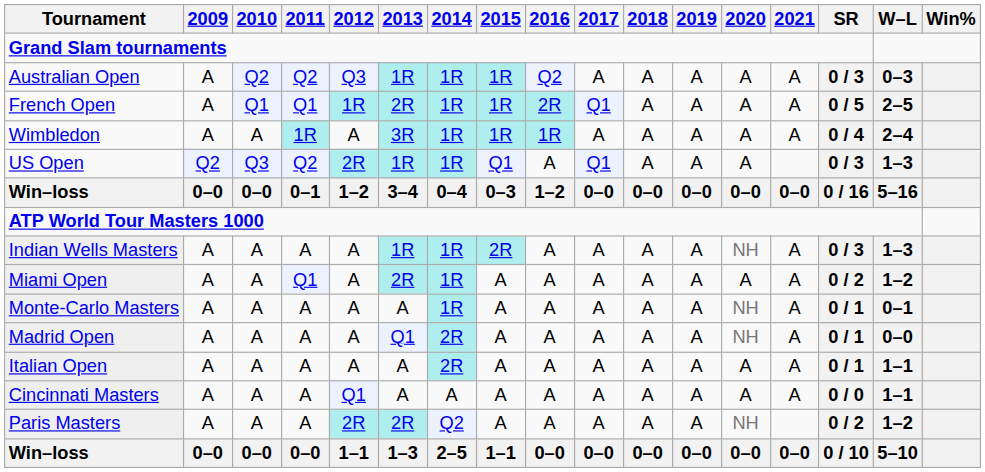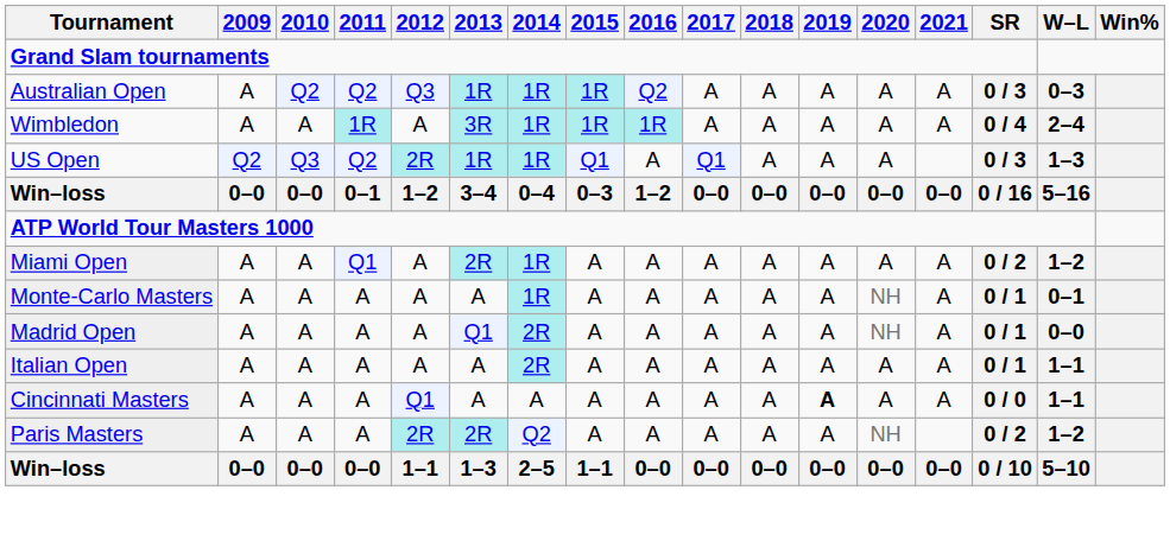- row: French Open | A | Q1 | Q1 | 1R | 2R | 1R | 1R | 2R | Q1 | A | A | A | A | 0 / 5 | 2–5
- row: Indian Wells Masters | A | A | A | A | 1R | 1R | 2R | A | A | A | A | NH | A | 0 / 3 | 1–3
Cincinnati Masters | 2019: normal -> bold
